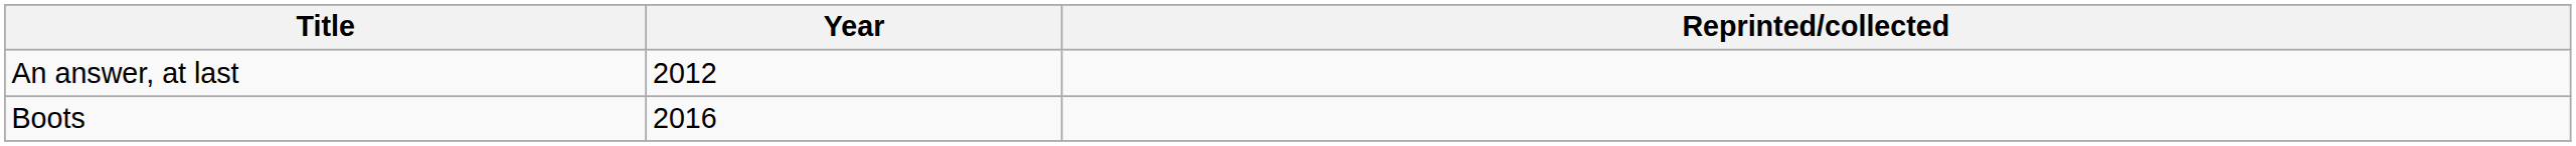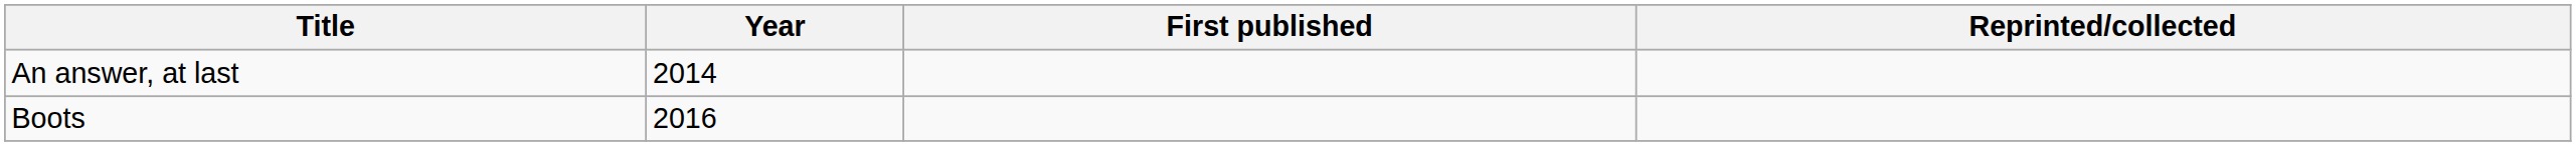+ column: First published
An answer, at last | Year: 2012 -> 2014
